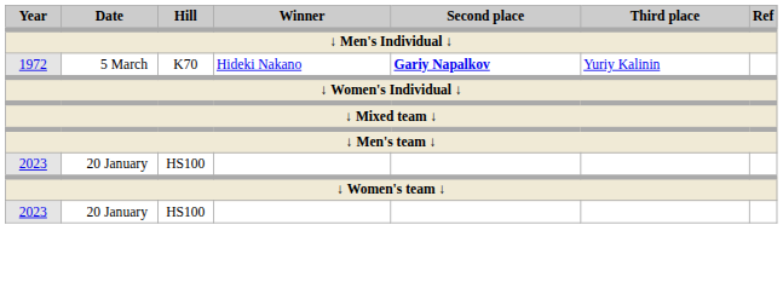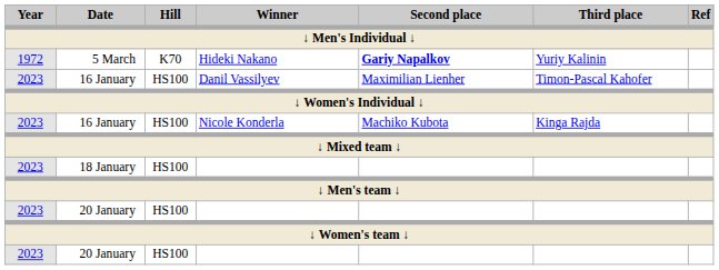+ row: 2023 | 16 January | HS100 | Danil Vassilyev | Maximilian Lienher | Timon-Pascal Kahofer
+ row: 2023 | 16 January | HS100 | Nicole Konderla | Machiko Kubota | Kinga Rajda
+ row: 2023 | 18 January | HS100
